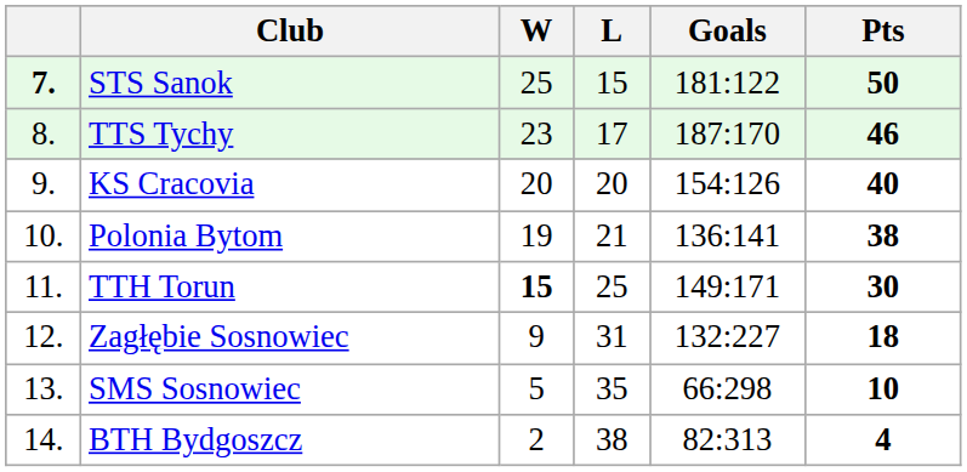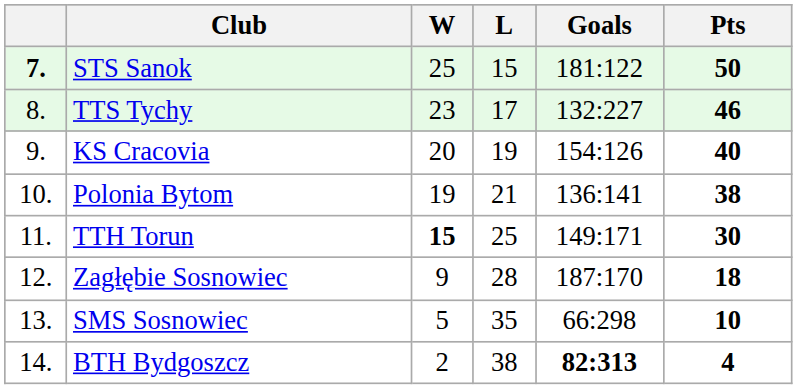TTS Tychy | Goals: 187:170 -> 132:227
KS Cracovia | L: 20 -> 19
Zagłębie Sosnowiec | L: 31 -> 28
Zagłębie Sosnowiec | Goals: 132:227 -> 187:170
BTH Bydgoszcz | Goals: normal -> bold
